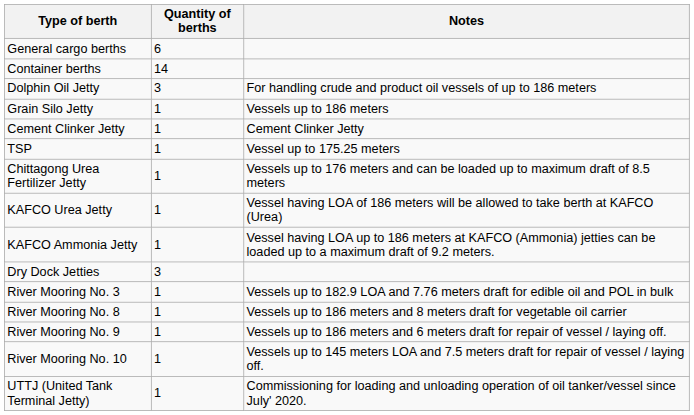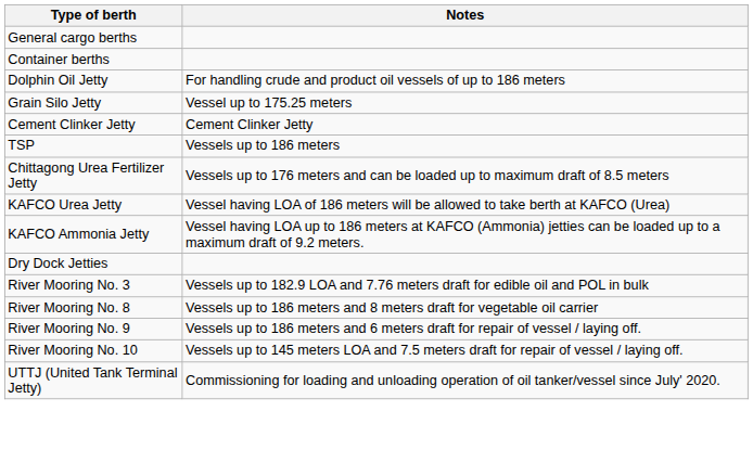- column: Quantity of berths | 6 | 14 | 3 | 1 | 1 | 1 | 1 | 1 | 1 | 3 | 1 | 1 | 1 | 1 | 1
Grain Silo Jetty | Notes: Vessels up to 186 meters -> Vessel up to 175.25 meters
TSP | Notes: Vessel up to 175.25 meters -> Vessels up to 186 meters
